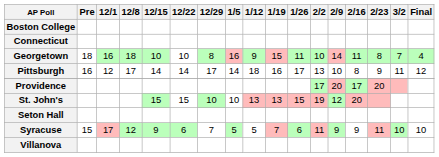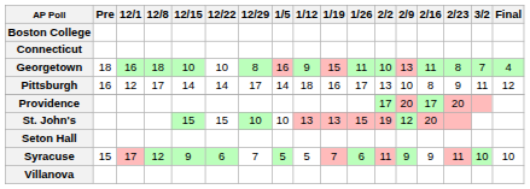Georgetown | 2/9: 14 -> 13
